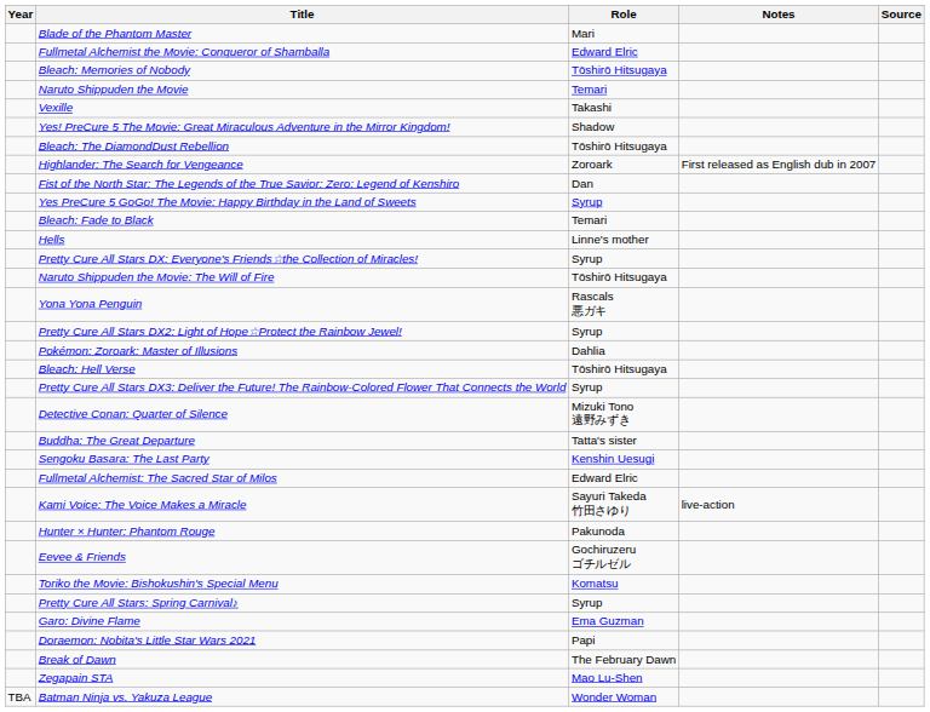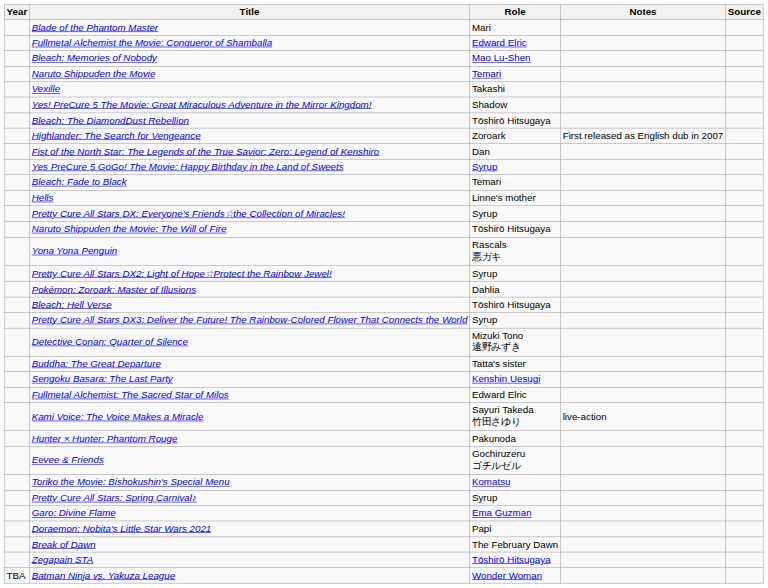Bleach: Memories of Nobody | Role: Tōshirō Hitsugaya -> Mao Lu-Shen
Zegapain STA | Role: Mao Lu-Shen -> Tōshirō Hitsugaya
